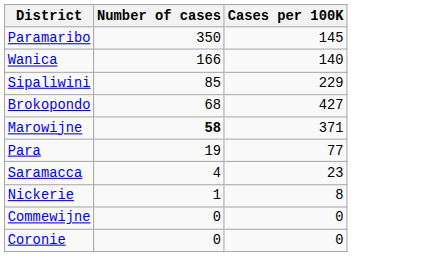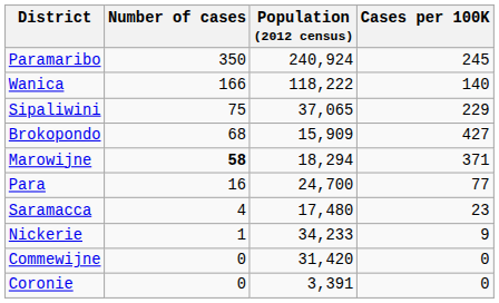+ column: Population (2012 census) | 240,924 | 118,222 | 37,065 | 15,909 | 18,294 | 24,700 | 17,480 | 34,233 | 31,420 | 3,391
Paramaribo | Cases per 100K: 145 -> 245
Sipaliwini | Number of cases: 85 -> 75
Para | Number of cases: 19 -> 16
Nickerie | Cases per 100K: 8 -> 9
